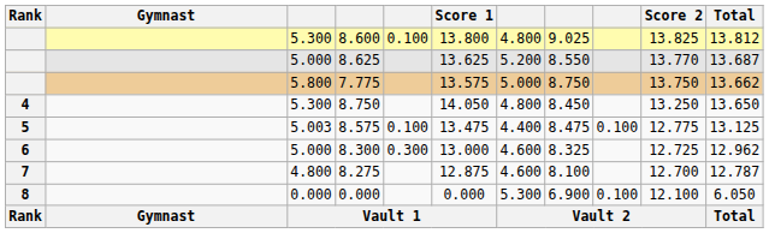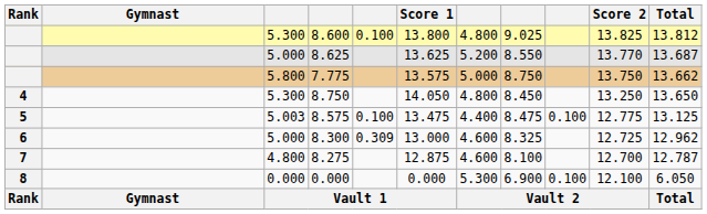8.300 | column 5: 0.300 -> 0.309
